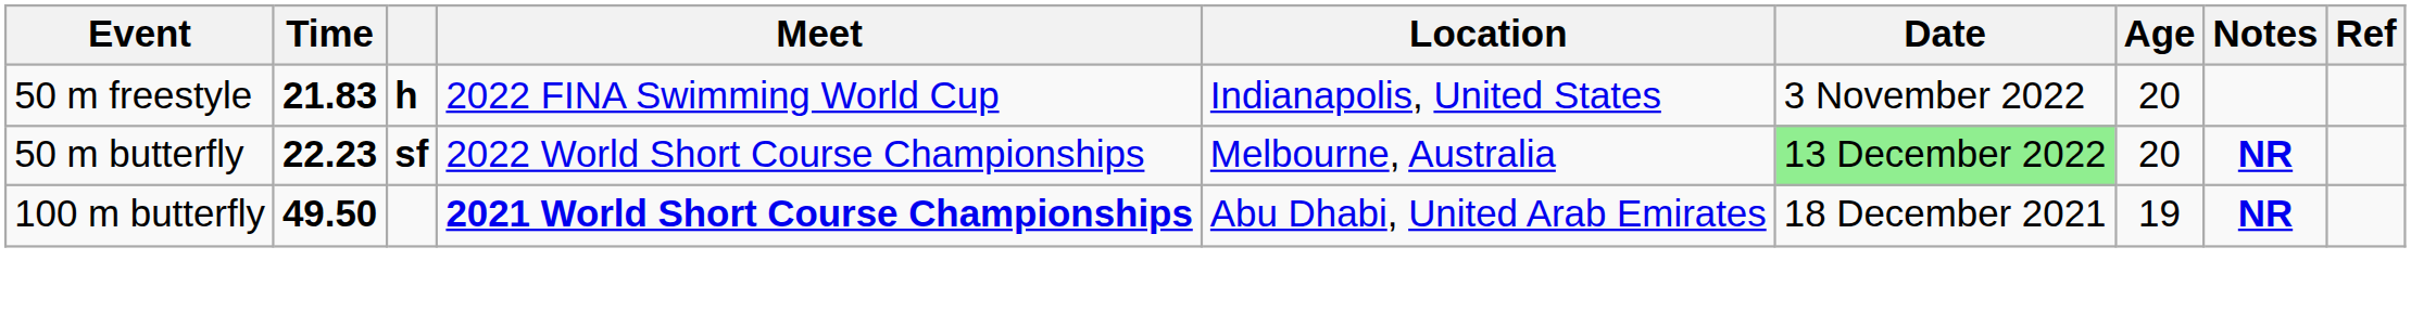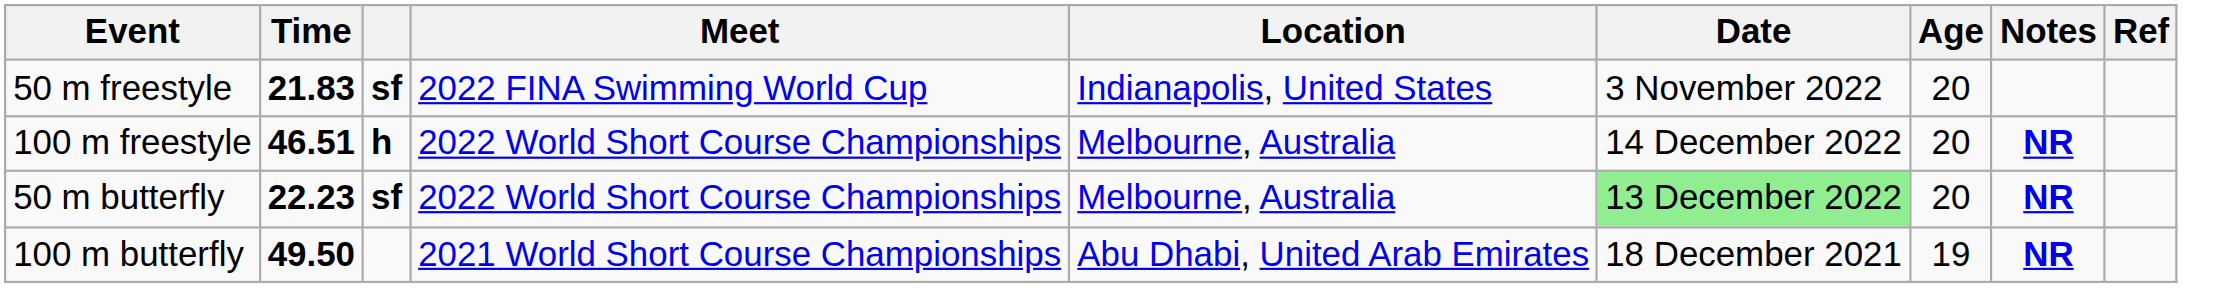50 m freestyle | column 3: h -> sf
+ row: 100 m freestyle | 46.51 | h | 2022 World Short Course Championships | Melbourne, Australia | 14 December 2022 | 20 | NR
100 m butterfly | Meet: bold -> normal
